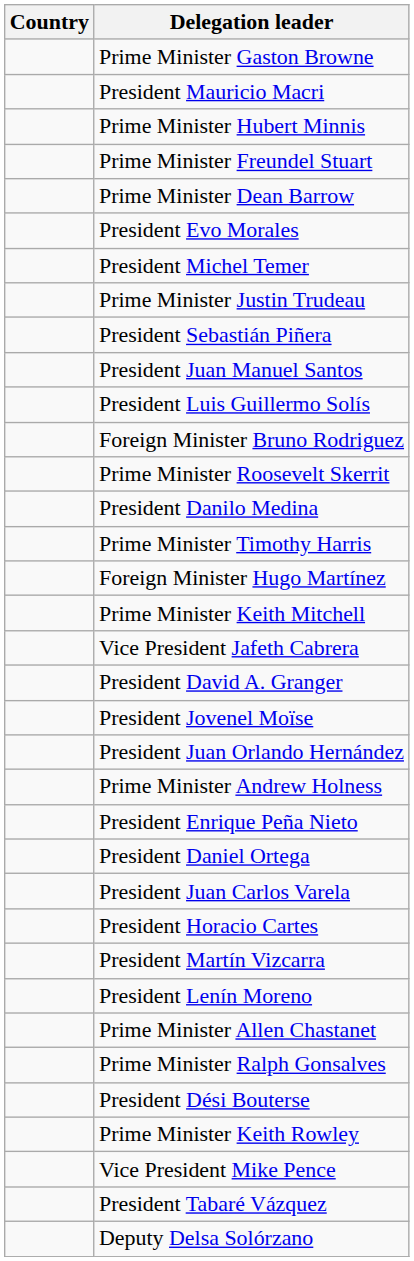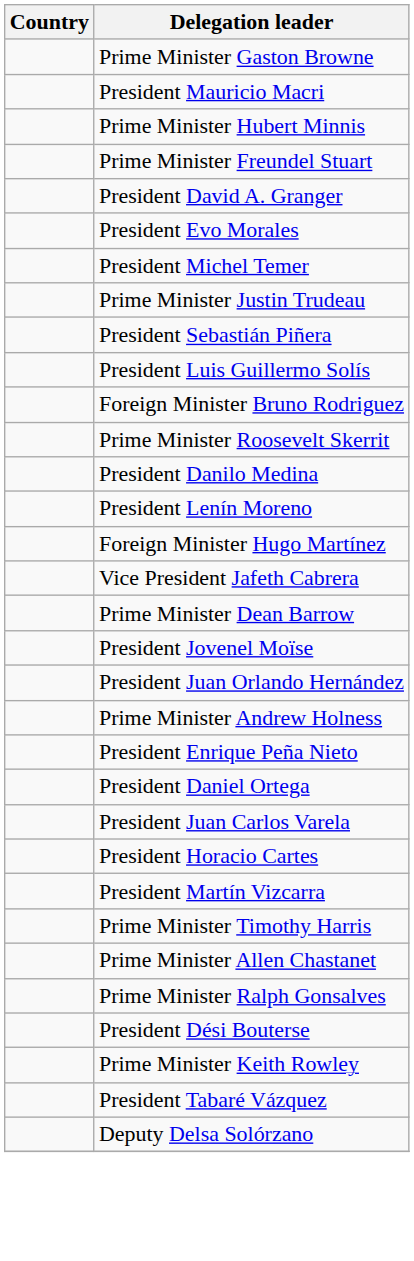rows swapped: Prime Minister Dean Barrow <-> President David A. Granger
- row: President Juan Manuel Santos
rows swapped: President Lenín Moreno <-> Prime Minister Timothy Harris
- row: Prime Minister Keith Mitchell
- row: Vice President Mike Pence
